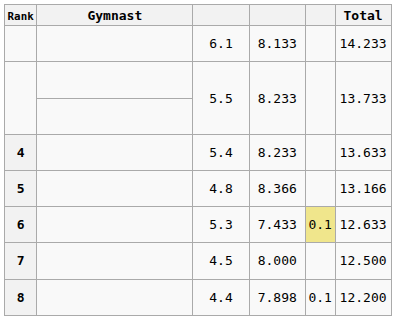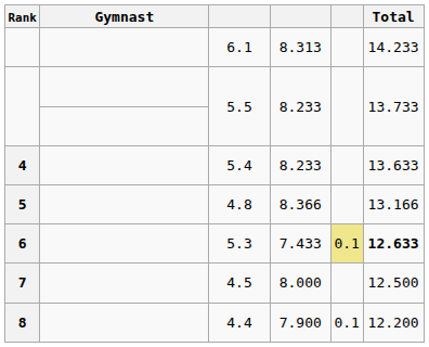6.1 | column 4: 8.133 -> 8.313
5.3 | Total: normal -> bold
4.4 | column 4: 7.898 -> 7.900
